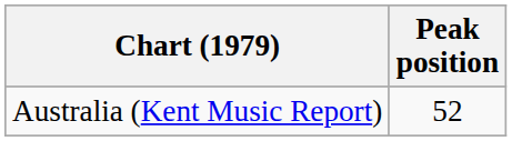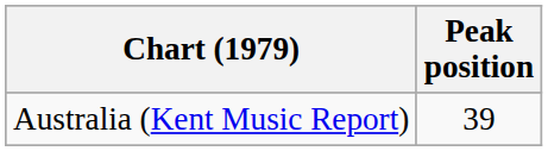Australia (Kent Music Report) | Peak position: 52 -> 39
